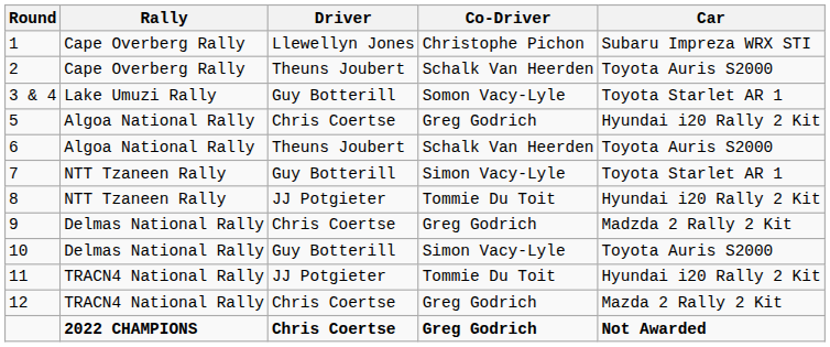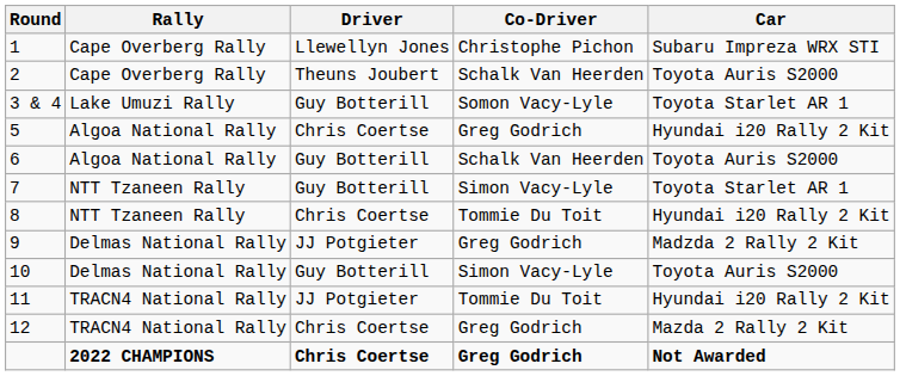6 | Driver: Theuns Joubert -> Guy Botterill
8 | Driver: JJ Potgieter -> Chris Coertse
9 | Driver: Chris Coertse -> JJ Potgieter
